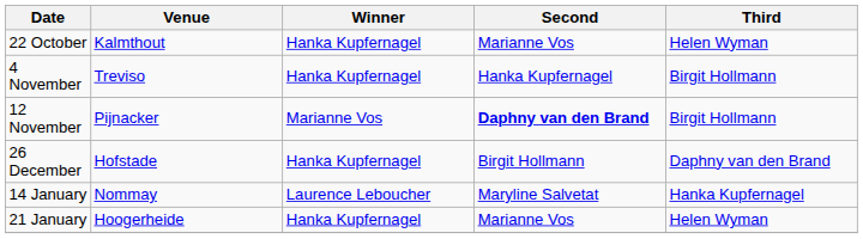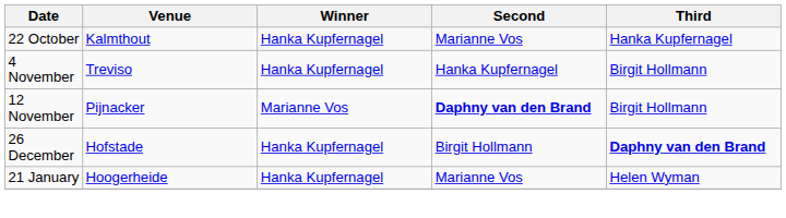22 October | Third: Helen Wyman -> Hanka Kupfernagel
26 December | Third: normal -> bold
- row: 14 January | Nommay | Laurence Leboucher | Maryline Salvetat | Hanka Kupfernagel
